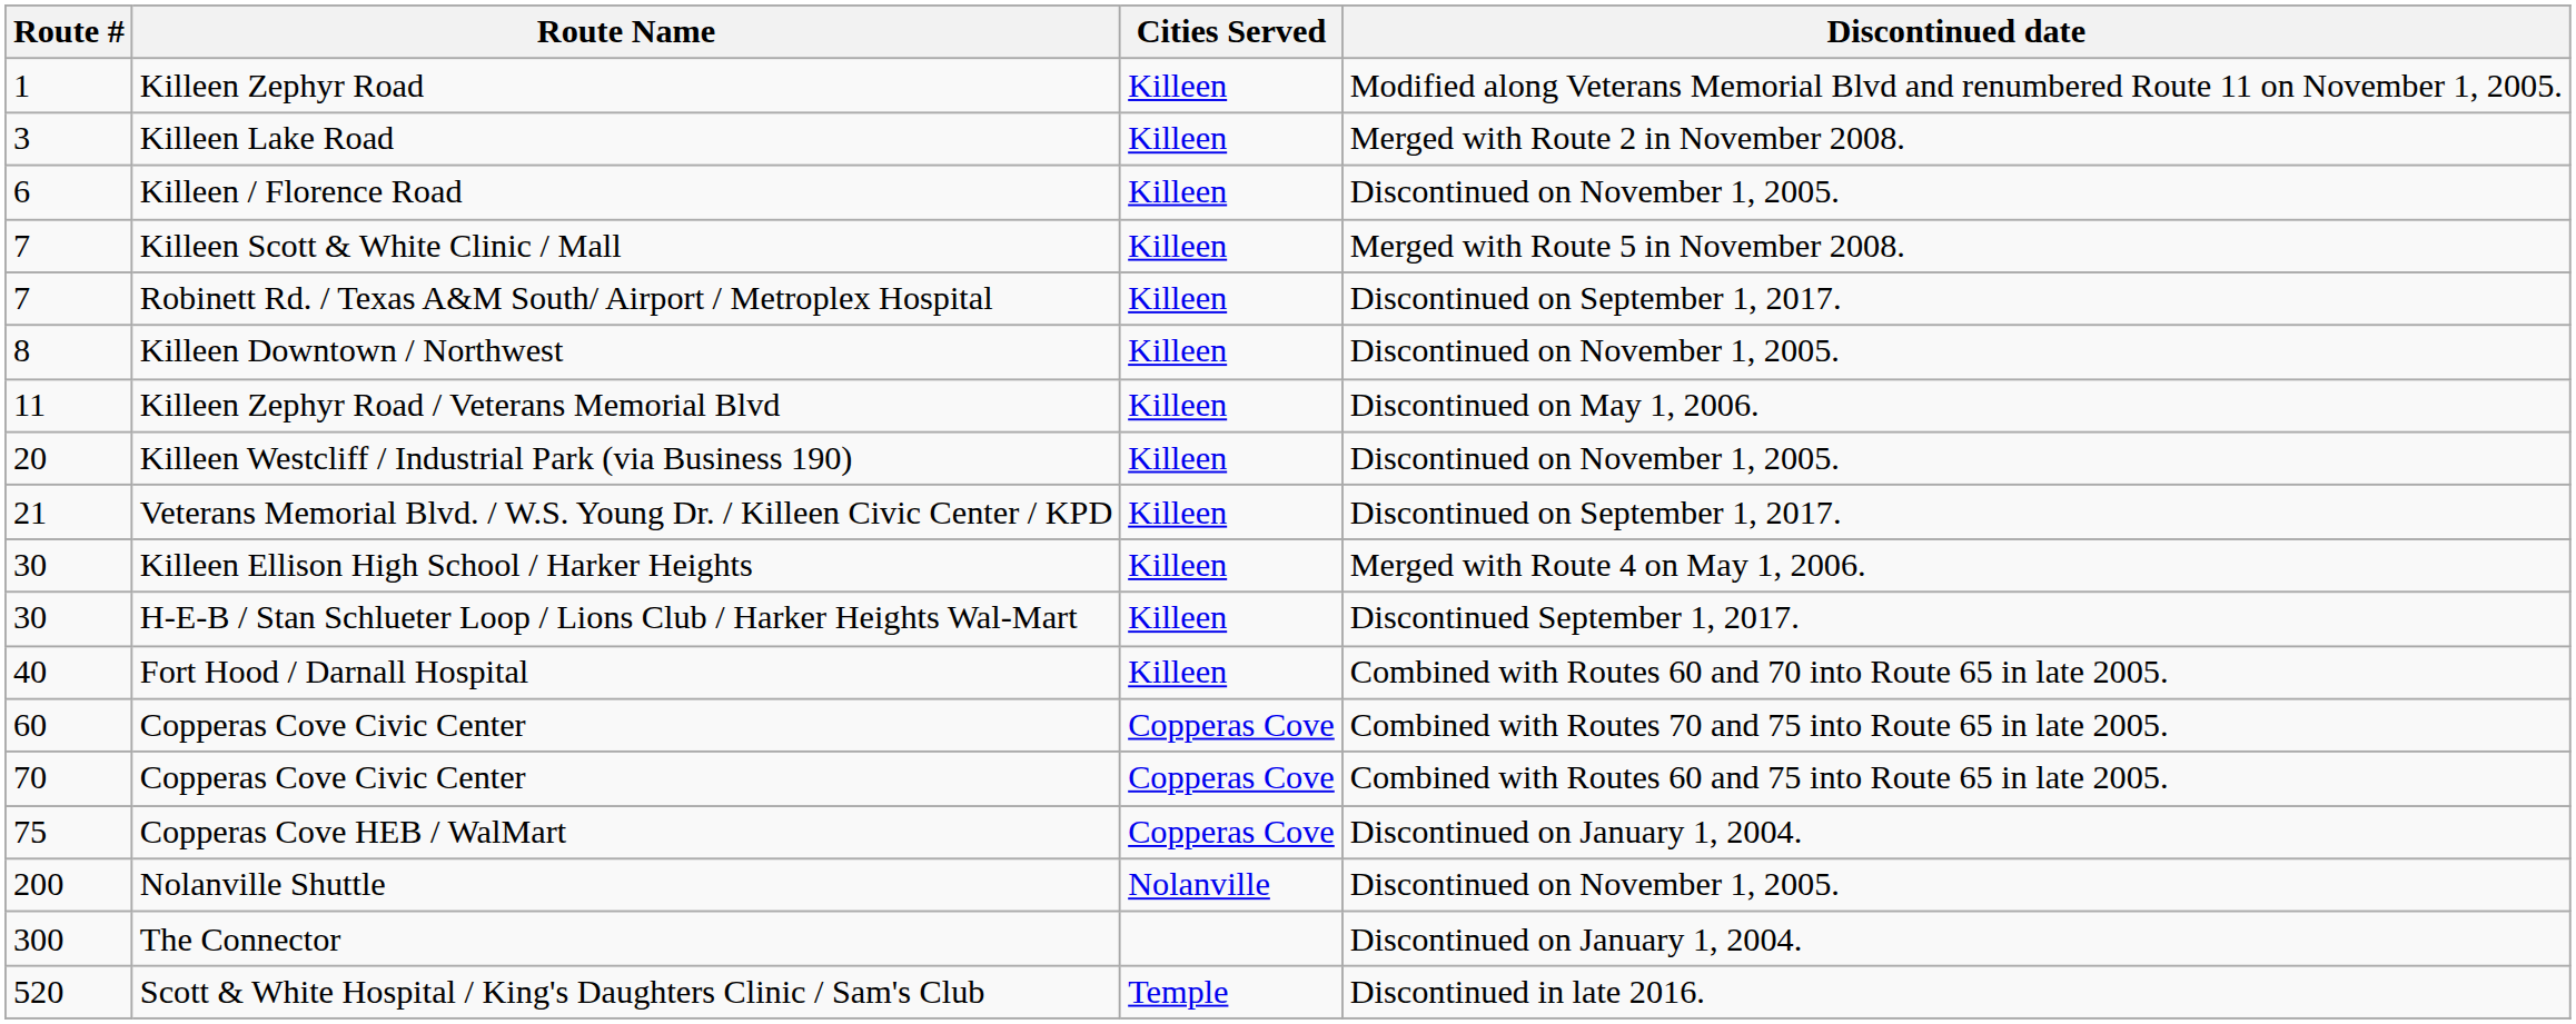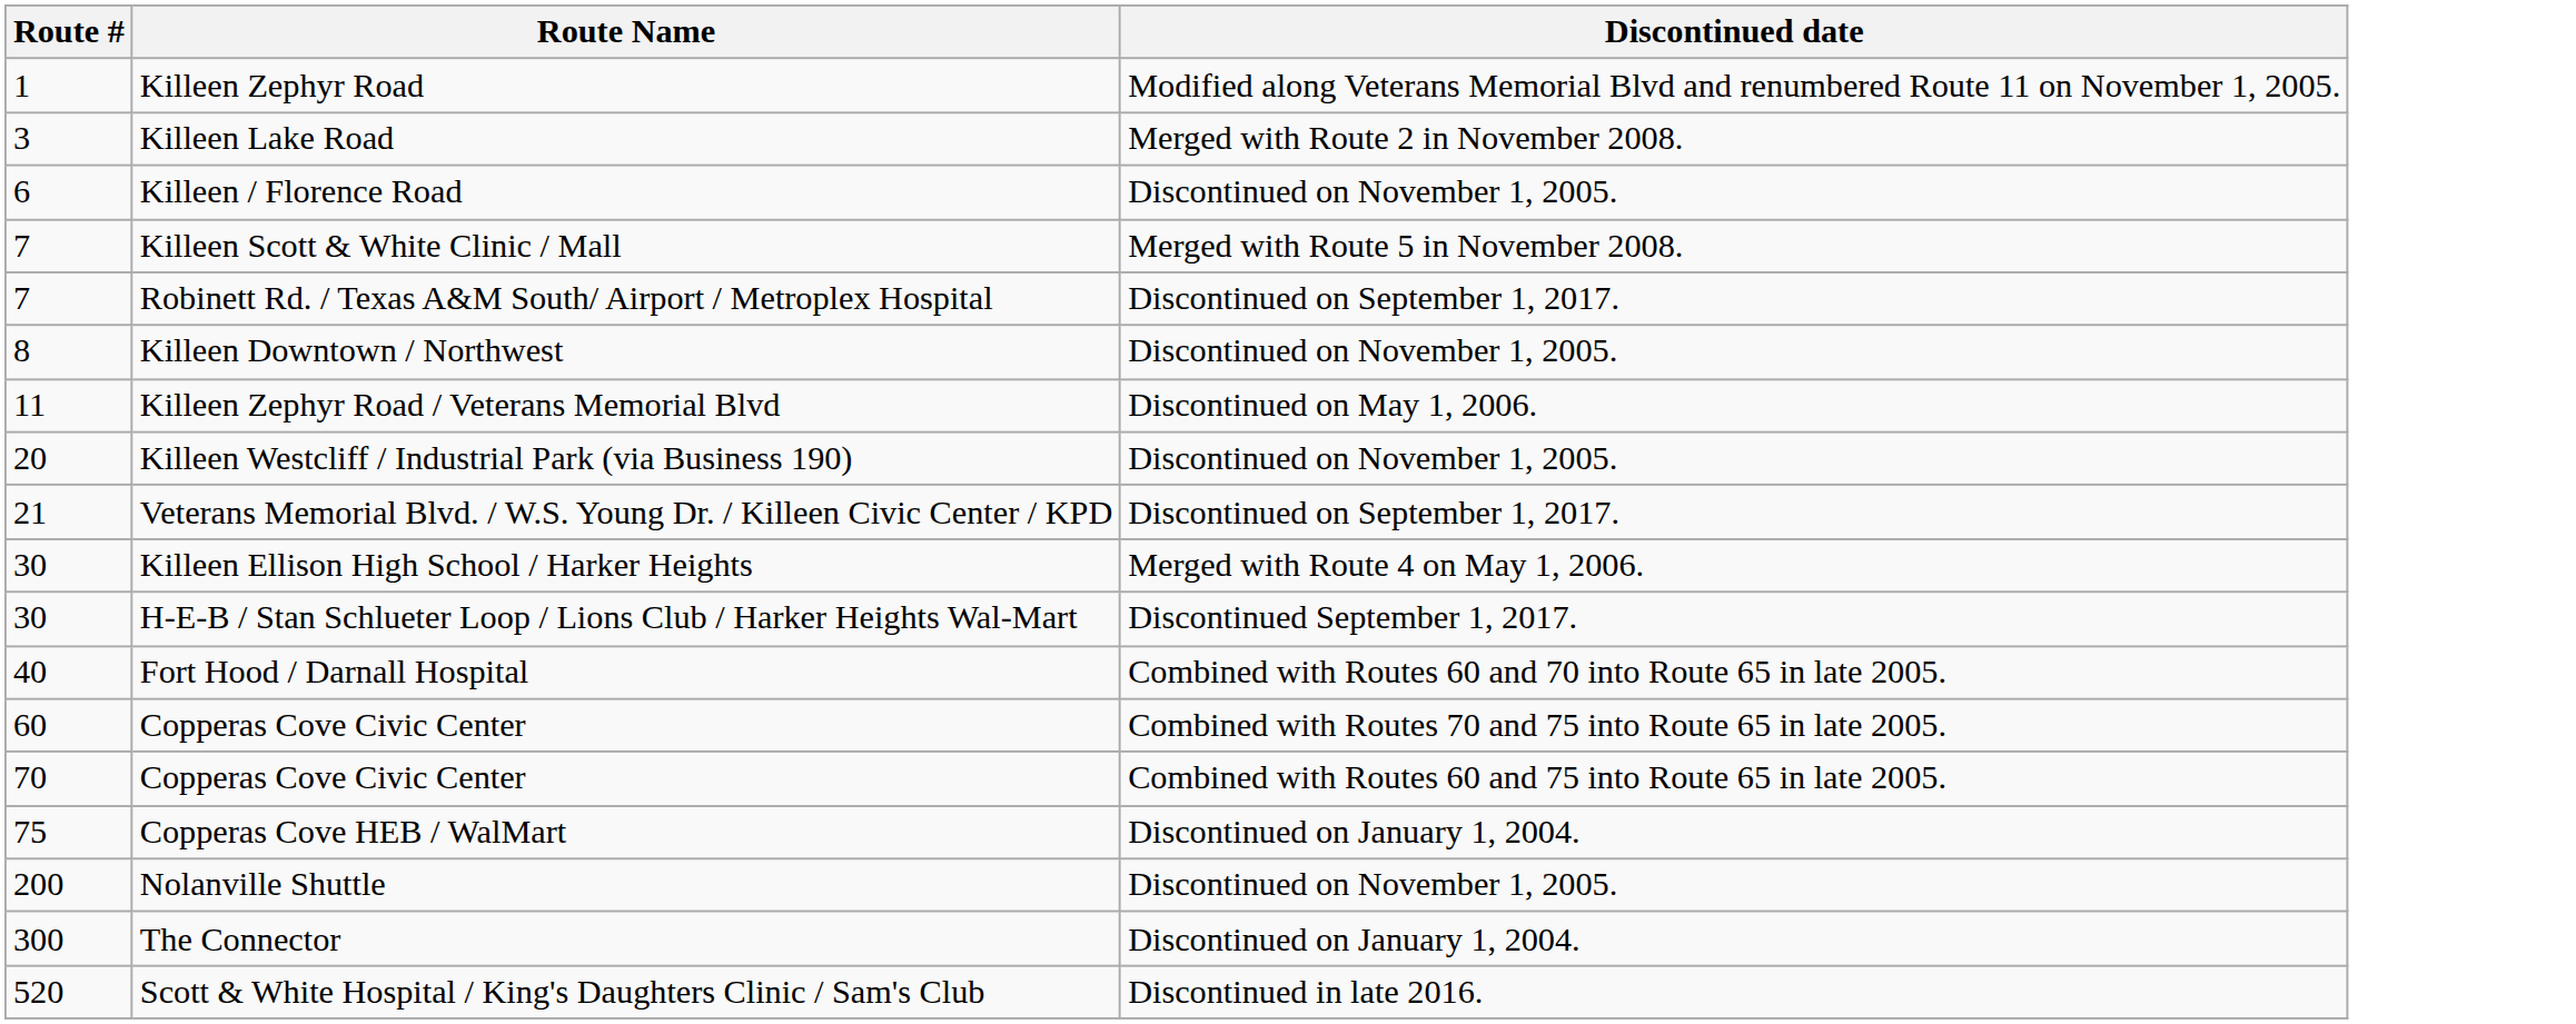- column: Cities Served | Killeen | Killeen | Killeen | Killeen | Killeen | Killeen | Killeen | Killeen | Killeen | Killeen | Killeen | Killeen | Copperas Cove | Copperas Cove | Copperas Cove | Nolanville | Temple
